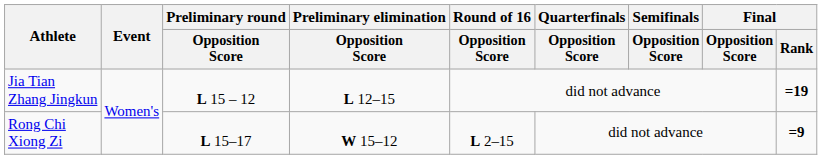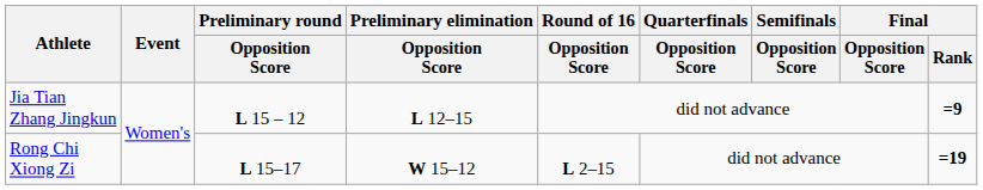Jia Tian Zhang Jingkun | Final / Rank: =19 -> =9
Rong Chi Xiong Zi | Final / Rank: =9 -> =19
